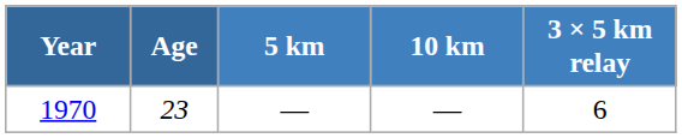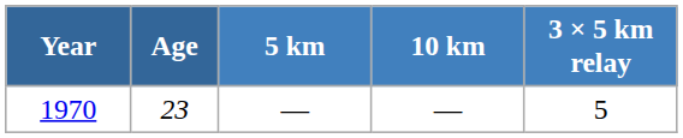1970 | 3 × 5 km relay: 6 -> 5
